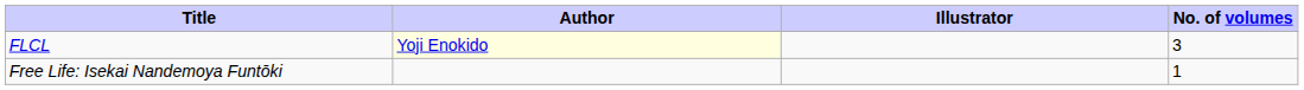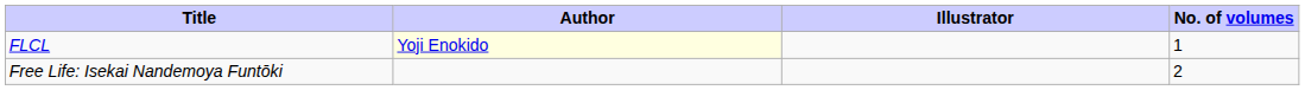FLCL | No. of volumes: 3 -> 1
Free Life: Isekai Nandemoya Funtōki | No. of volumes: 1 -> 2
